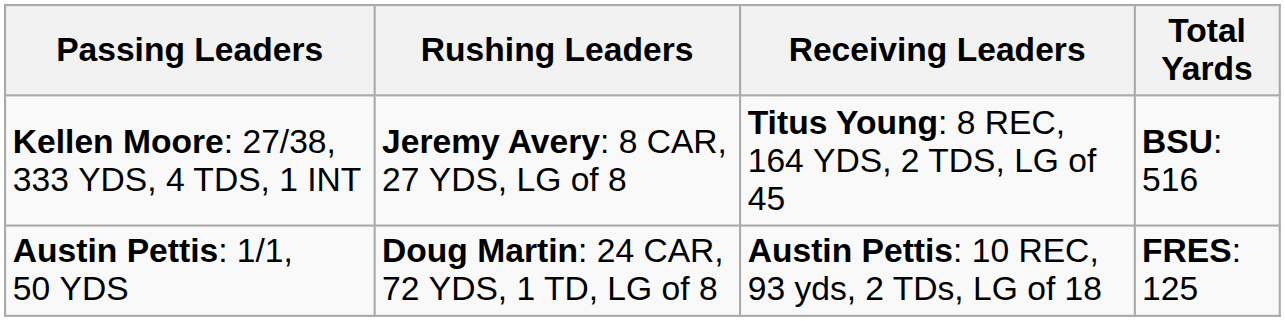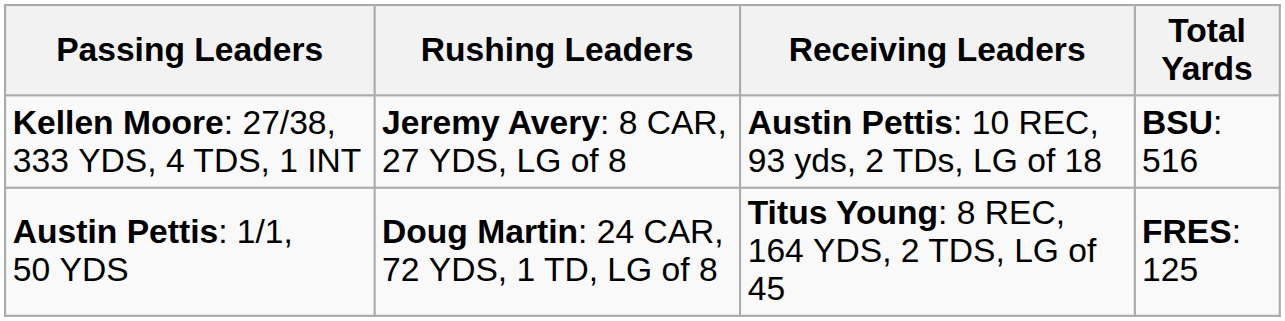Kellen Moore: 27/38, 333 YDS, 4 TDS, 1 INT | Receiving Leaders: Titus Young: 8 REC, 164 YDS, 2 TDS, LG of 45 -> Austin Pettis: 10 REC, 93 yds, 2 TDs, LG of 18
Austin Pettis: 1/1, 50 YDS | Receiving Leaders: Austin Pettis: 10 REC, 93 yds, 2 TDs, LG of 18 -> Titus Young: 8 REC, 164 YDS, 2 TDS, LG of 45
